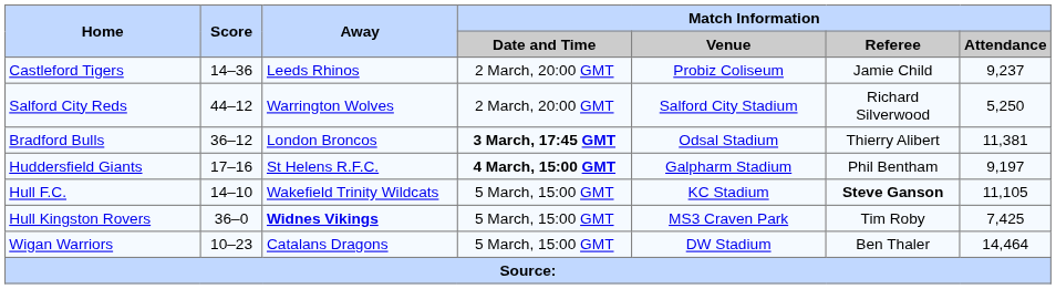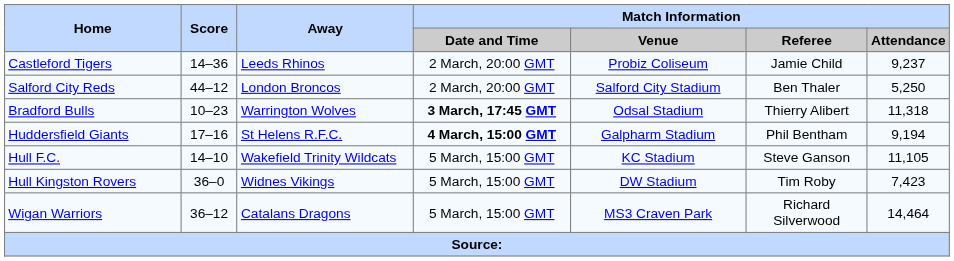Salford City Reds | Away: Warrington Wolves -> London Broncos
Salford City Reds | Match Information / Referee: Richard Silverwood -> Ben Thaler
Bradford Bulls | Score: 36–12 -> 10–23
Bradford Bulls | Away: London Broncos -> Warrington Wolves
Bradford Bulls | Match Information / Attendance: 11,381 -> 11,318
Huddersfield Giants | Match Information / Attendance: 9,197 -> 9,194
Hull F.C. | Match Information / Referee: bold -> normal
Hull Kingston Rovers | Away: bold -> normal
Hull Kingston Rovers | Match Information / Venue: MS3 Craven Park -> DW Stadium
Hull Kingston Rovers | Match Information / Attendance: 7,425 -> 7,423
Wigan Warriors | Score: 10–23 -> 36–12
Wigan Warriors | Match Information / Venue: DW Stadium -> MS3 Craven Park
Wigan Warriors | Match Information / Referee: Ben Thaler -> Richard Silverwood
